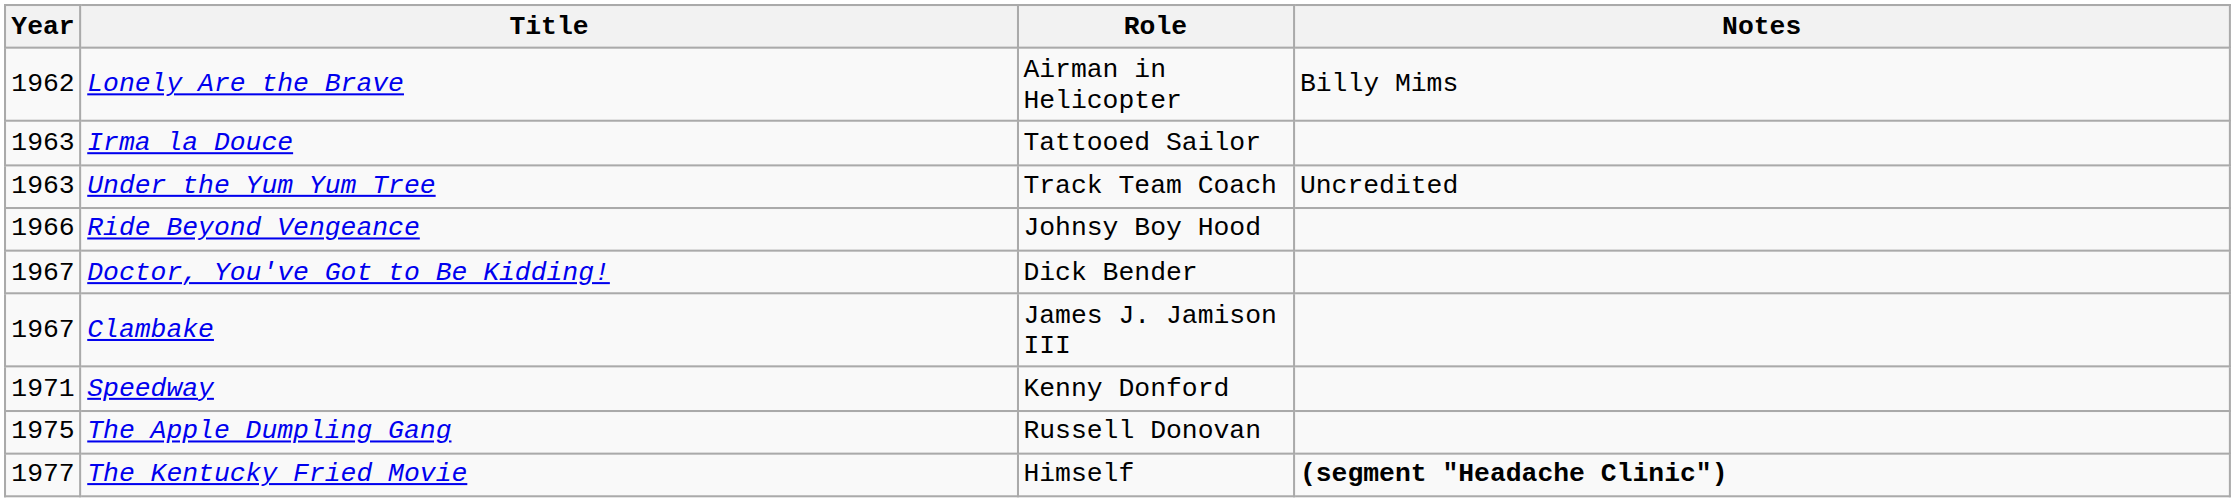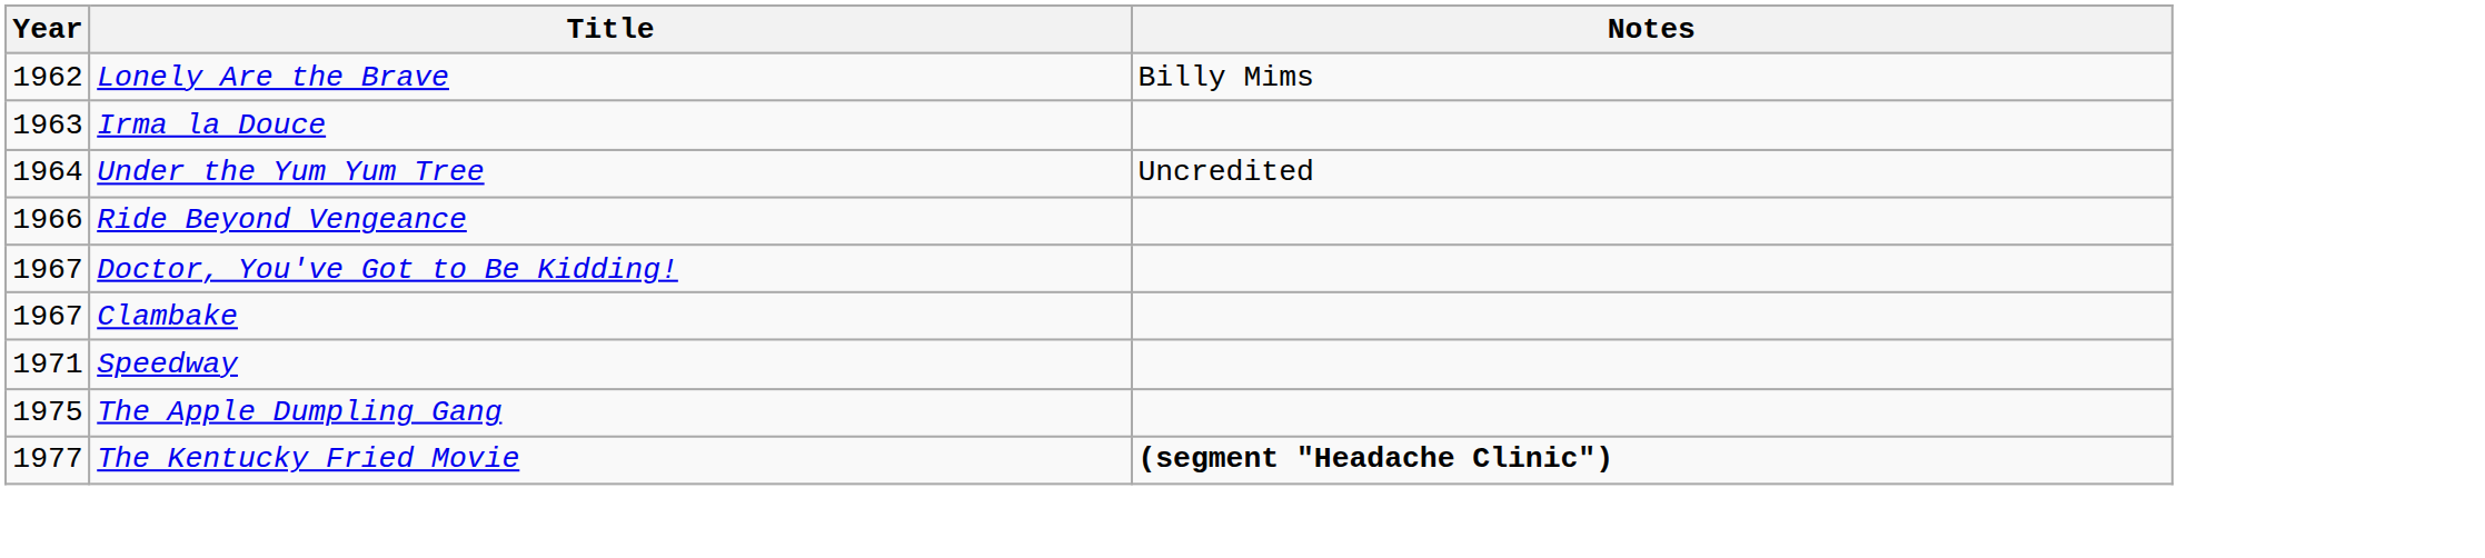- column: Role | Airman in Helicopter | Tattooed Sailor | Track Team Coach | Johnsy Boy Hood | Dick Bender | James J. Jamison III | Kenny Donford | Russell Donovan | Himself
Under the Yum Yum Tree | Year: 1963 -> 1964
